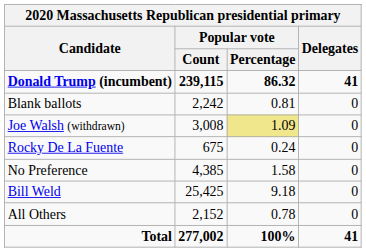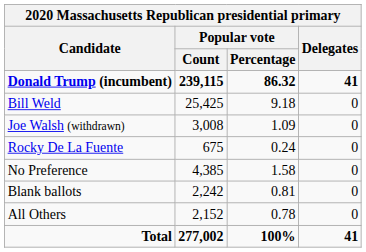rows swapped: Bill Weld <-> Blank ballots
Joe Walsh (withdrawn) | Popular vote / Percentage: khaki background -> no background
